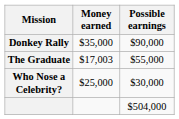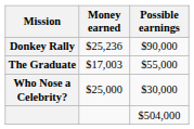Donkey Rally | Money earned: $35,000 -> $25,236
